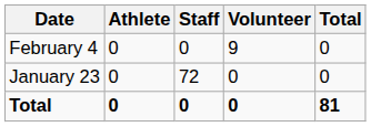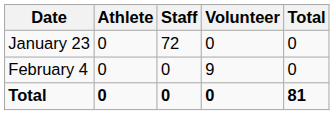rows swapped: January 23 <-> February 4
